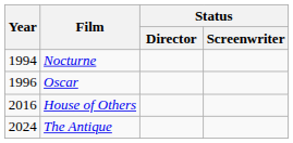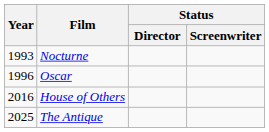Nocturne | Year: 1994 -> 1993
The Antique | Year: 2024 -> 2025
